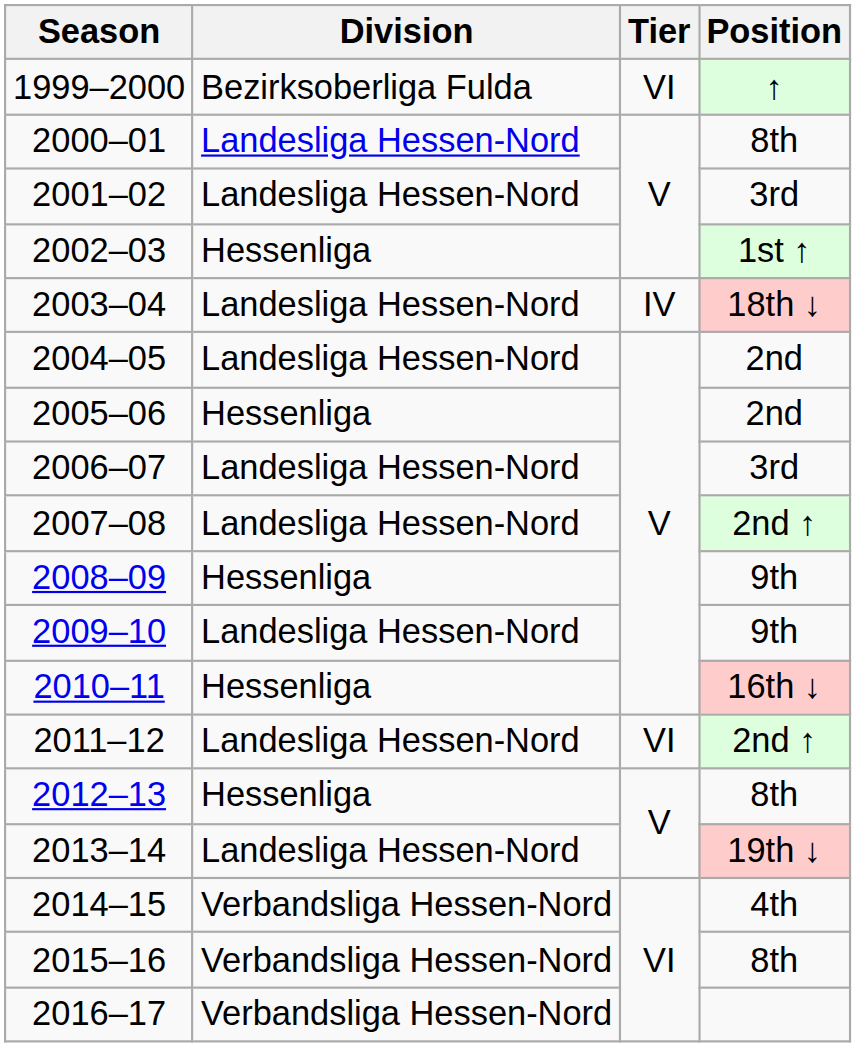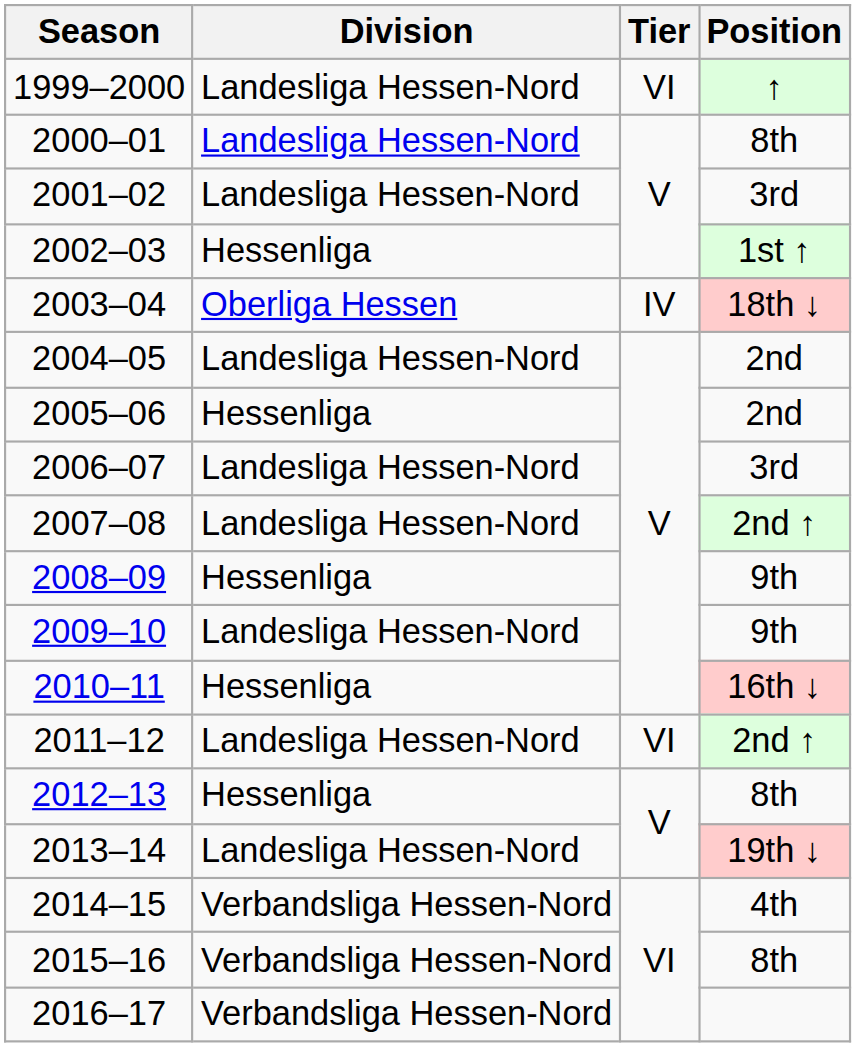1999–2000 | Division: Bezirksoberliga Fulda -> Landesliga Hessen-Nord
2003–04 | Division: Landesliga Hessen-Nord -> Oberliga Hessen
